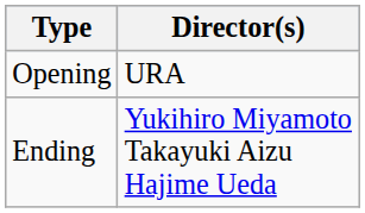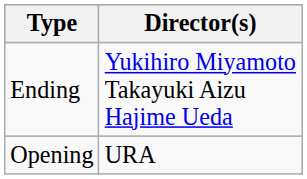rows swapped: Opening <-> Ending
